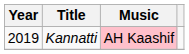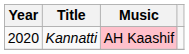Kannatti | Year: 2019 -> 2020
